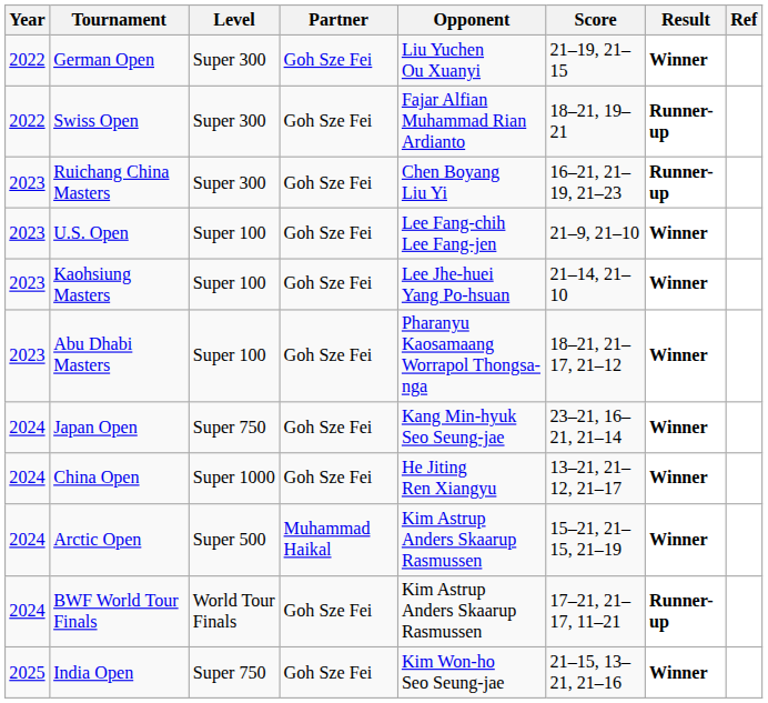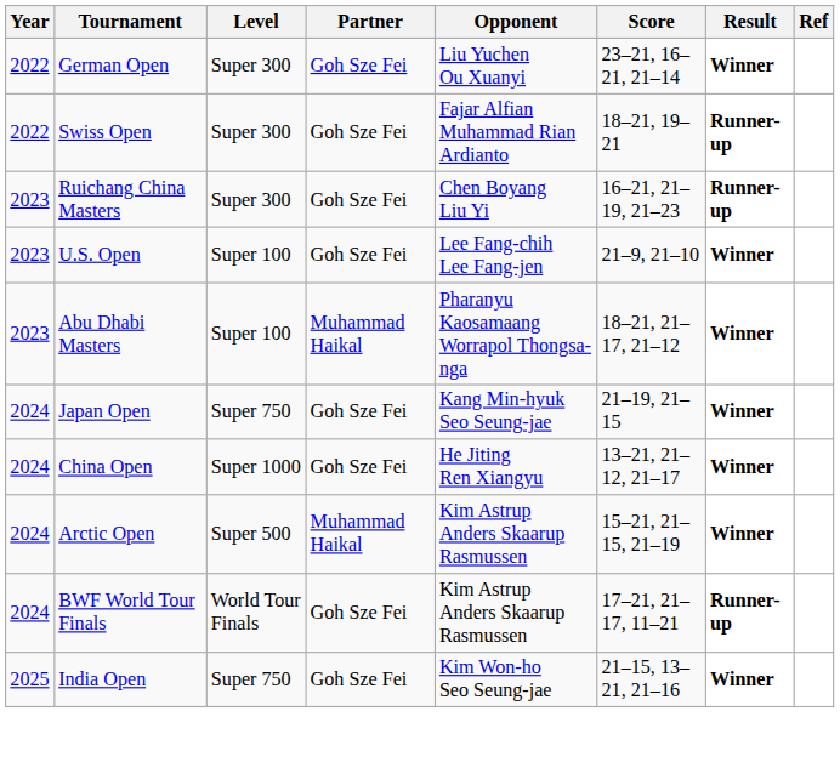German Open | Score: 21–19, 21–15 -> 23–21, 16–21, 21–14
- row: 2023 | Kaohsiung Masters | Super 100 | Goh Sze Fei | Lee Jhe-huei Yang Po-hsuan | 21–14, 21–10 | Winner
Abu Dhabi Masters | Partner: Goh Sze Fei -> Muhammad Haikal
Japan Open | Score: 23–21, 16–21, 21–14 -> 21–19, 21–15
